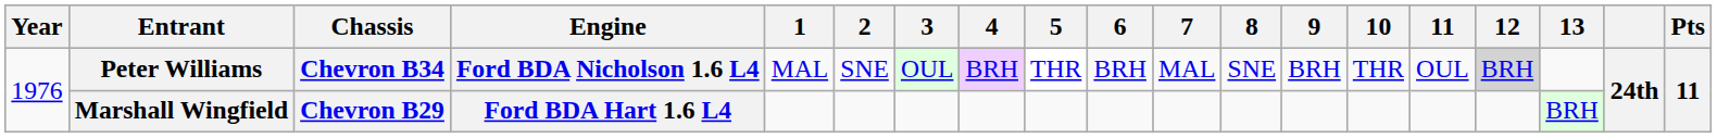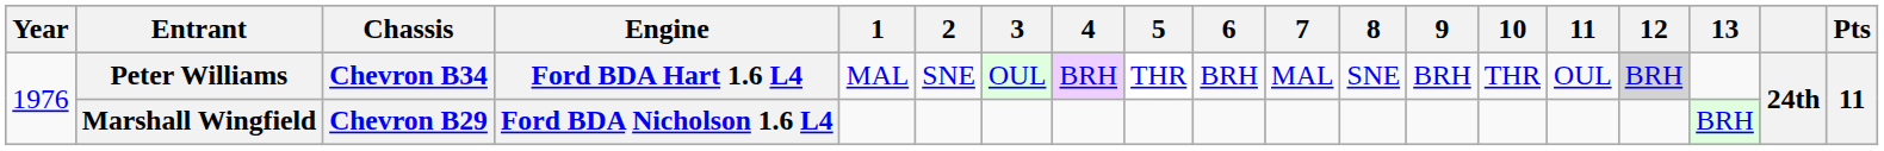Peter Williams | Engine: Ford BDA Nicholson 1.6 L4 -> Ford BDA Hart 1.6 L4
Marshall Wingfield | Engine: Ford BDA Hart 1.6 L4 -> Ford BDA Nicholson 1.6 L4
